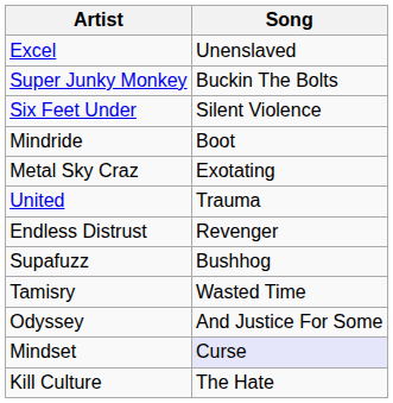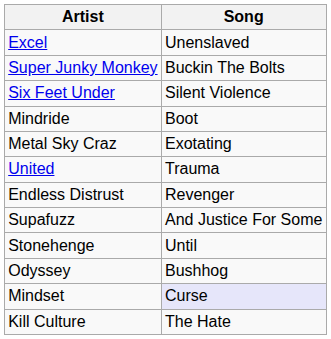Supafuzz | Song: Bushhog -> And Justice For Some
+ row: Stonehenge | Until
- row: Tamisry | Wasted Time
Odyssey | Song: And Justice For Some -> Bushhog
